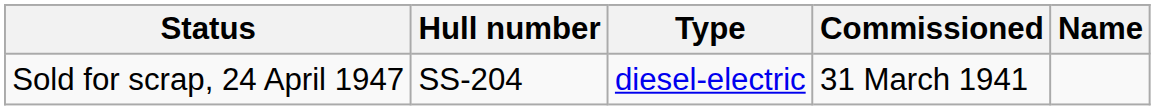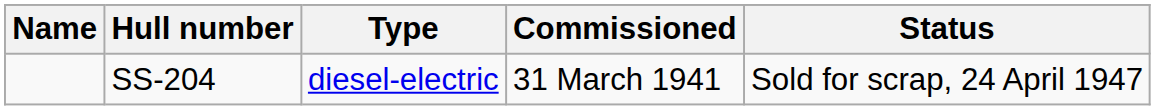columns swapped: Name <-> Status
